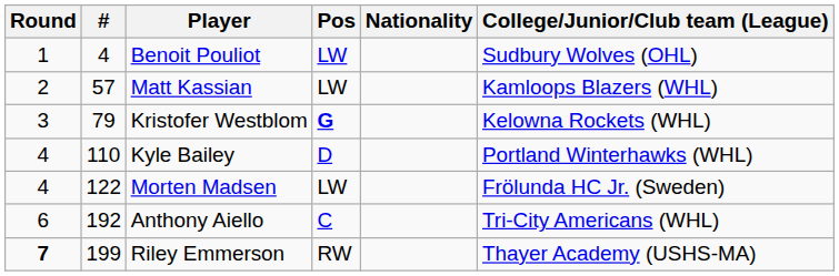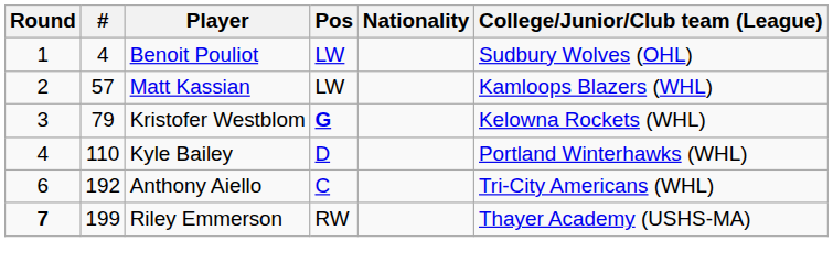- row: 4 | 122 | Morten Madsen | LW | Frölunda HC Jr. (Sweden)
